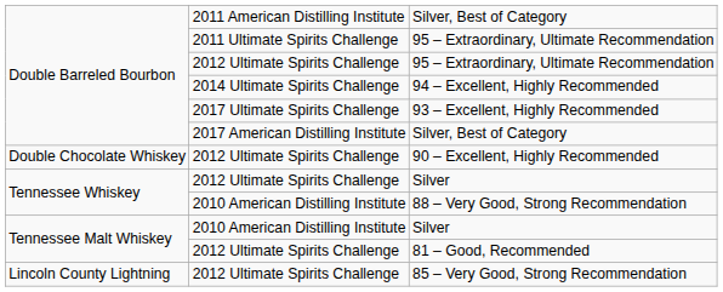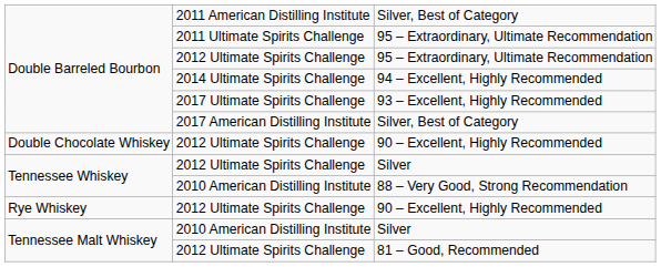+ row: Rye Whiskey | 2012 Ultimate Spirits Challenge | 90 – Excellent, Highly Recommended
- row: Lincoln County Lightning | 2012 Ultimate Spirits Challenge | 85 – Very Good, Strong Recommendation
